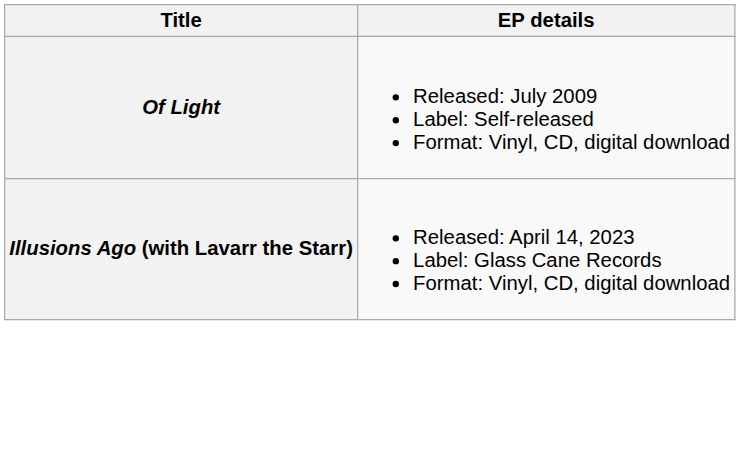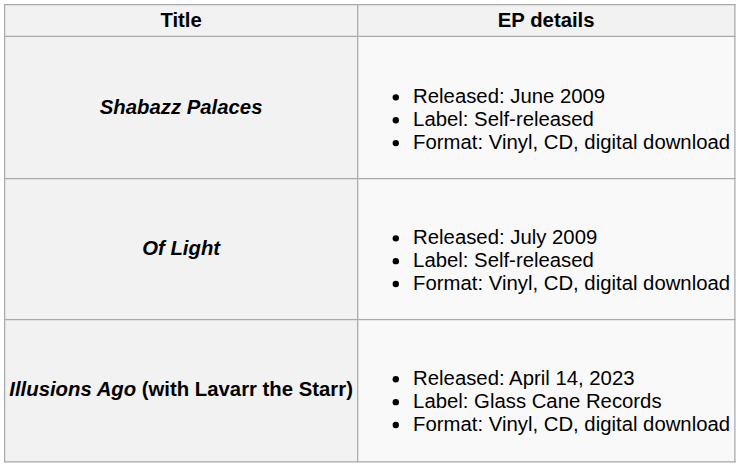+ row: Shabazz Palaces | Released: June 2009 Label: Self-released Format: Vinyl, CD, digital download
